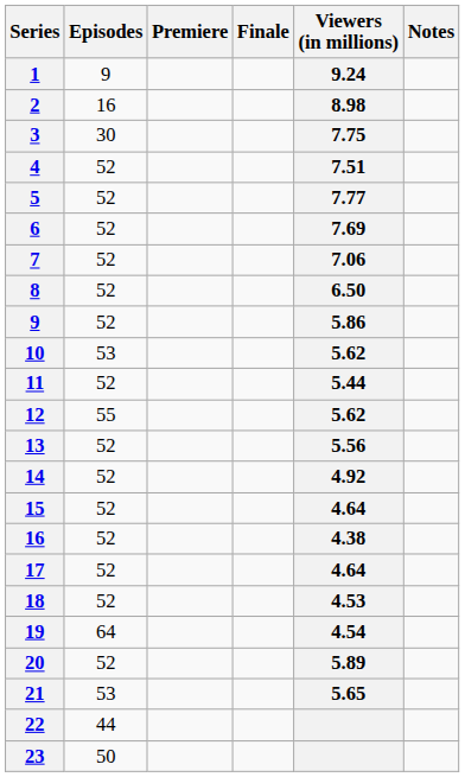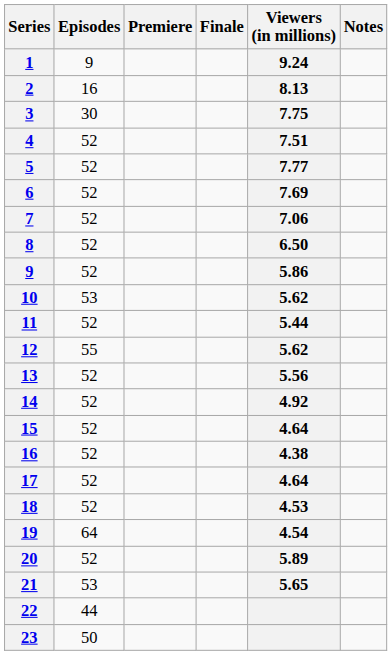2 | Viewers (in millions): 8.98 -> 8.13
